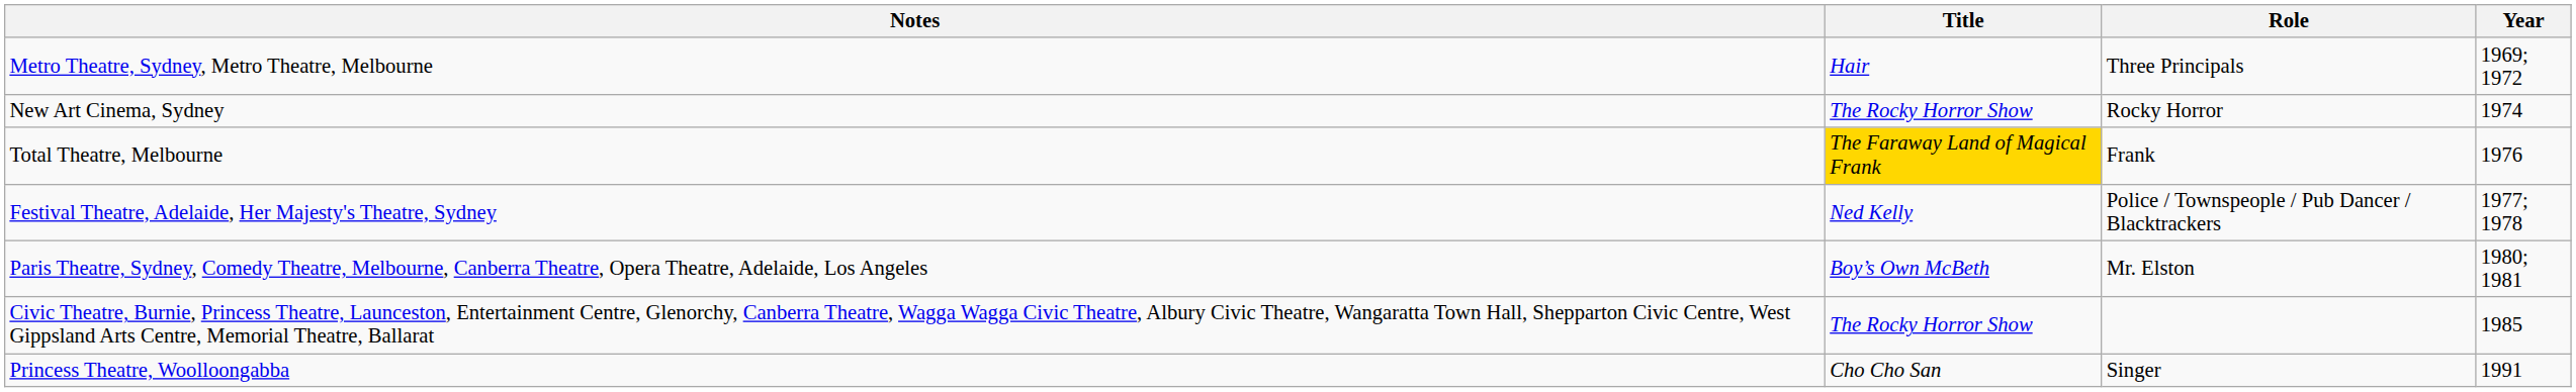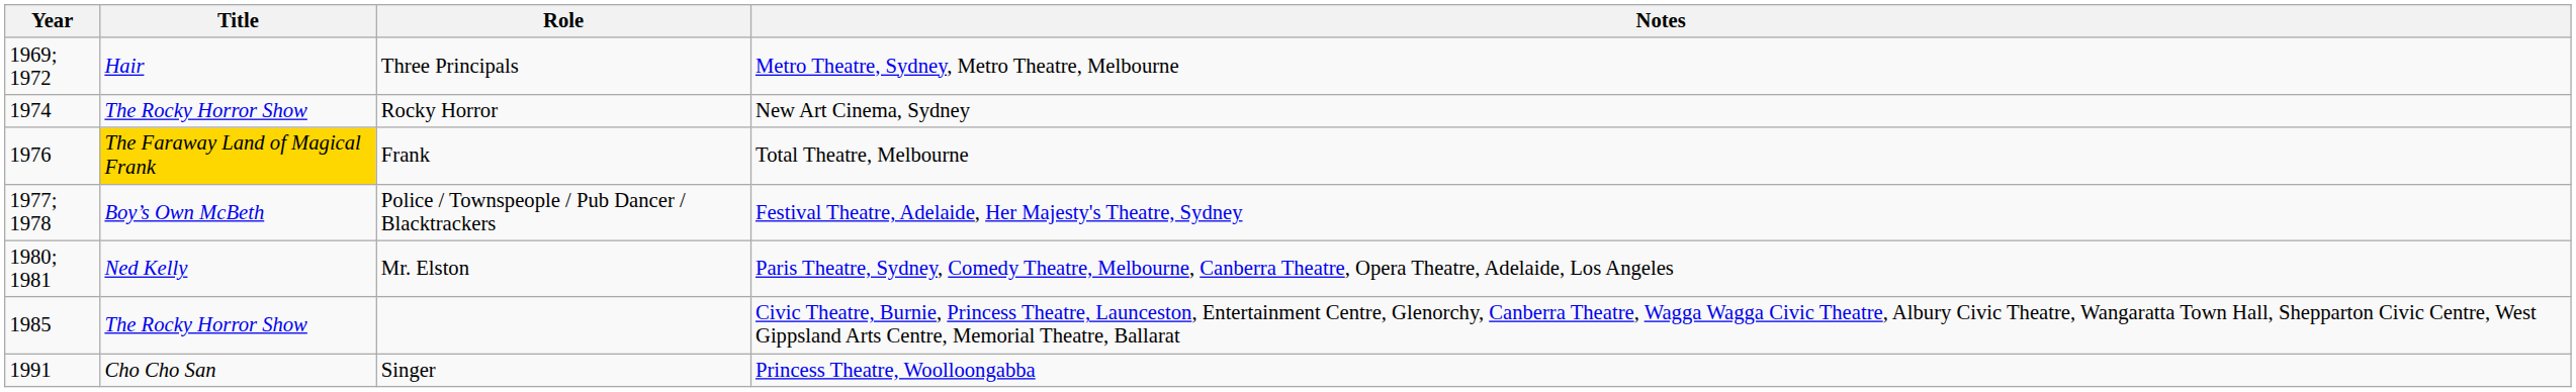columns swapped: Year <-> Notes
Police / Townspeople / Pub Dancer / Blacktrackers | Title: Ned Kelly -> Boy’s Own McBeth
Mr. Elston | Title: Boy’s Own McBeth -> Ned Kelly
